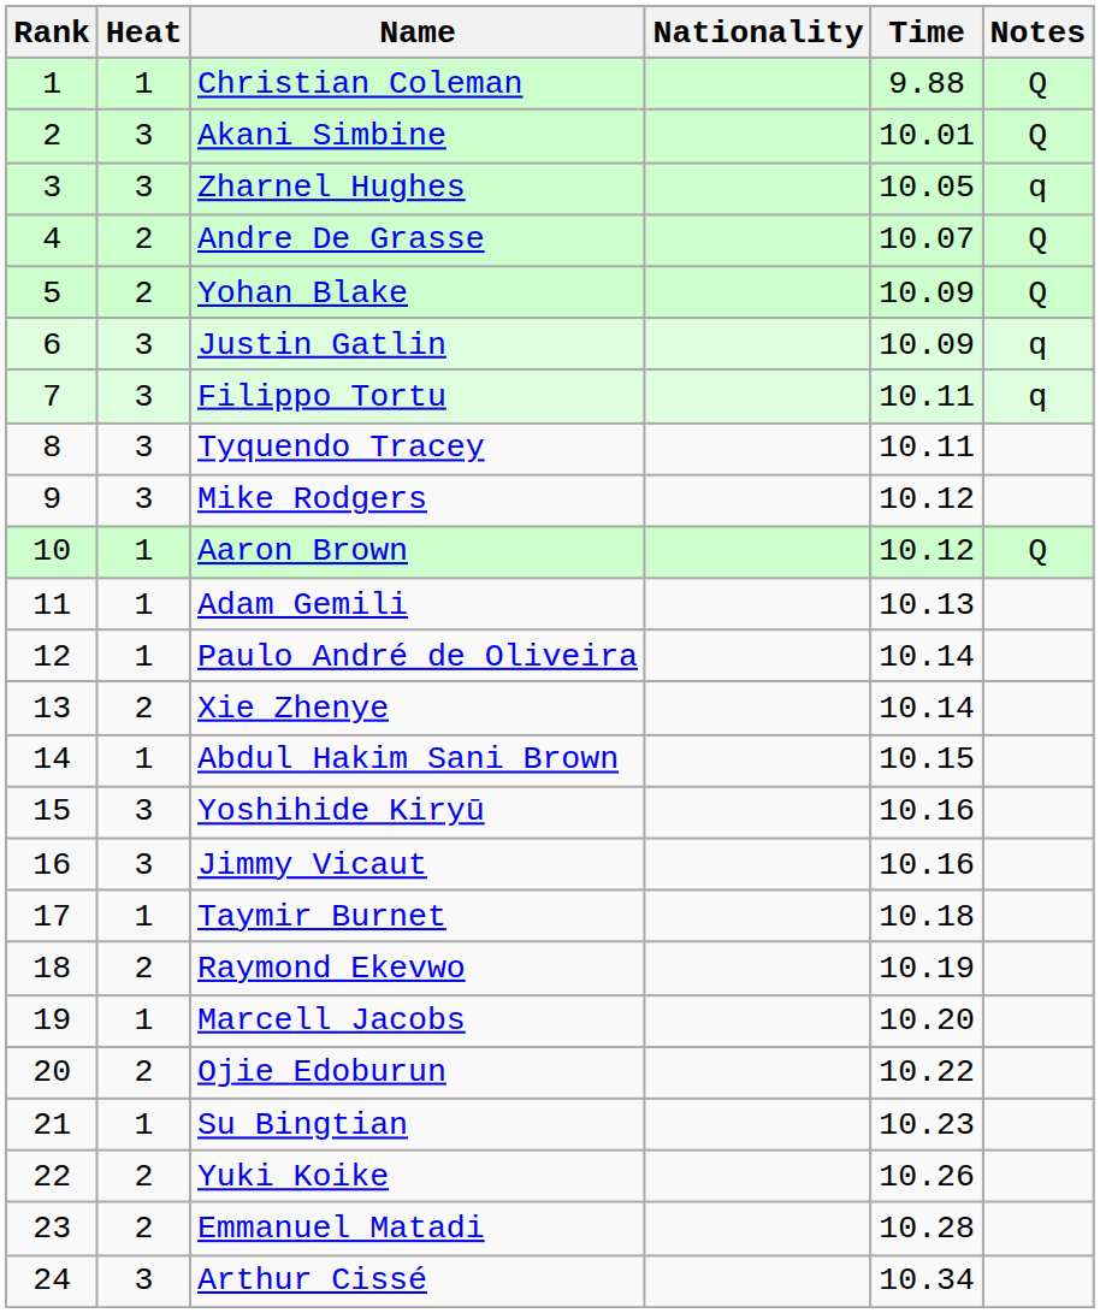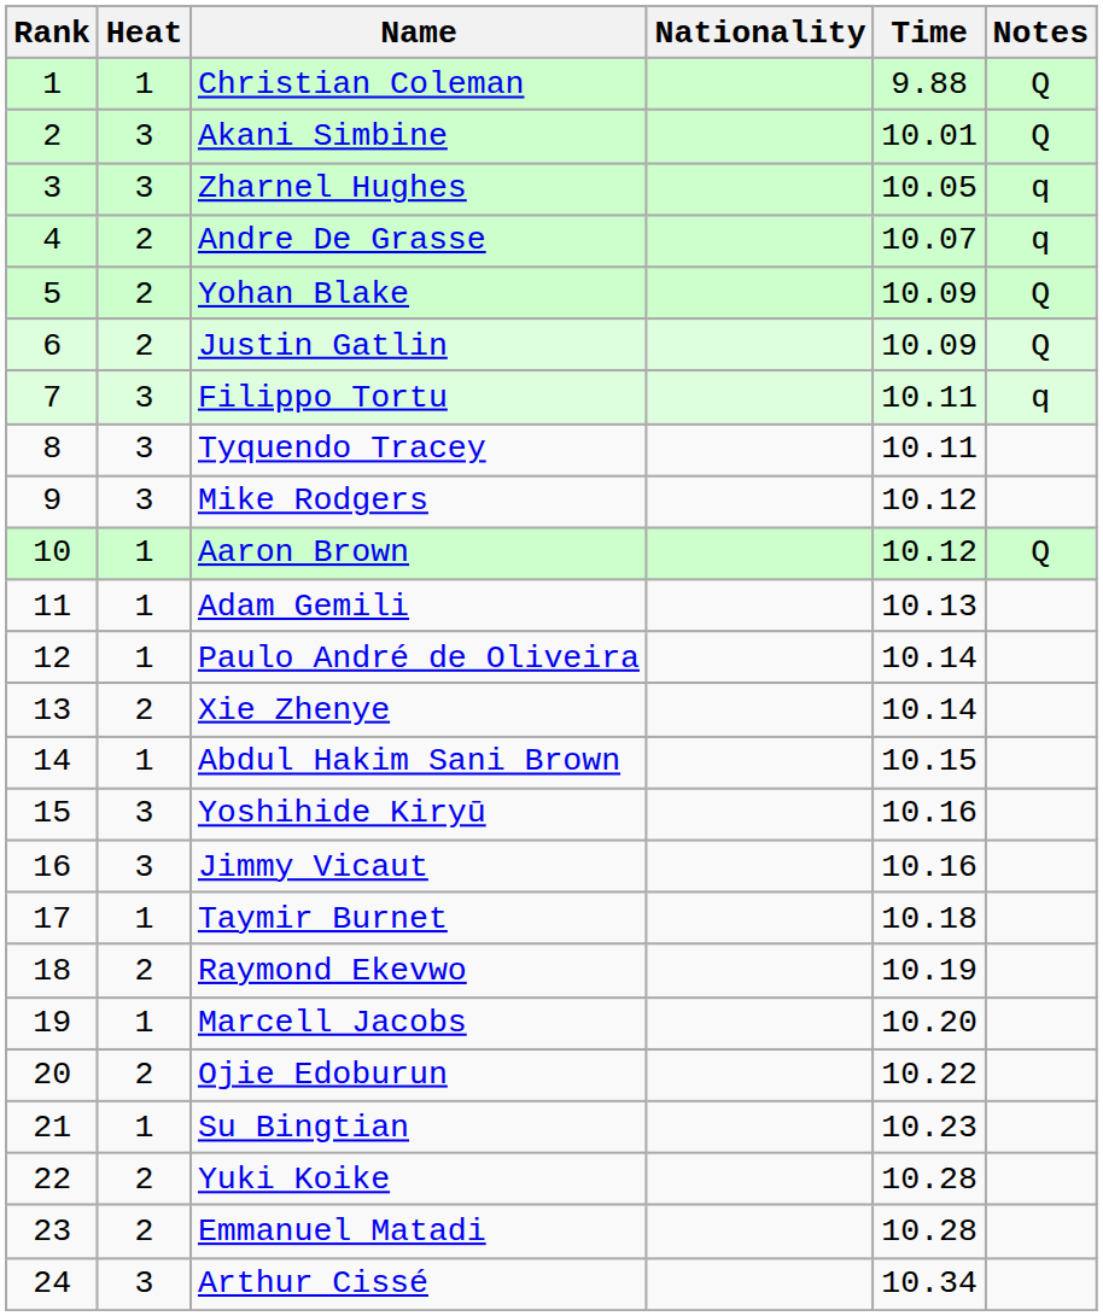Andre De Grasse | Notes: Q -> q
Justin Gatlin | Heat: 3 -> 2
Justin Gatlin | Notes: q -> Q
Yuki Koike | Time: 10.26 -> 10.28
